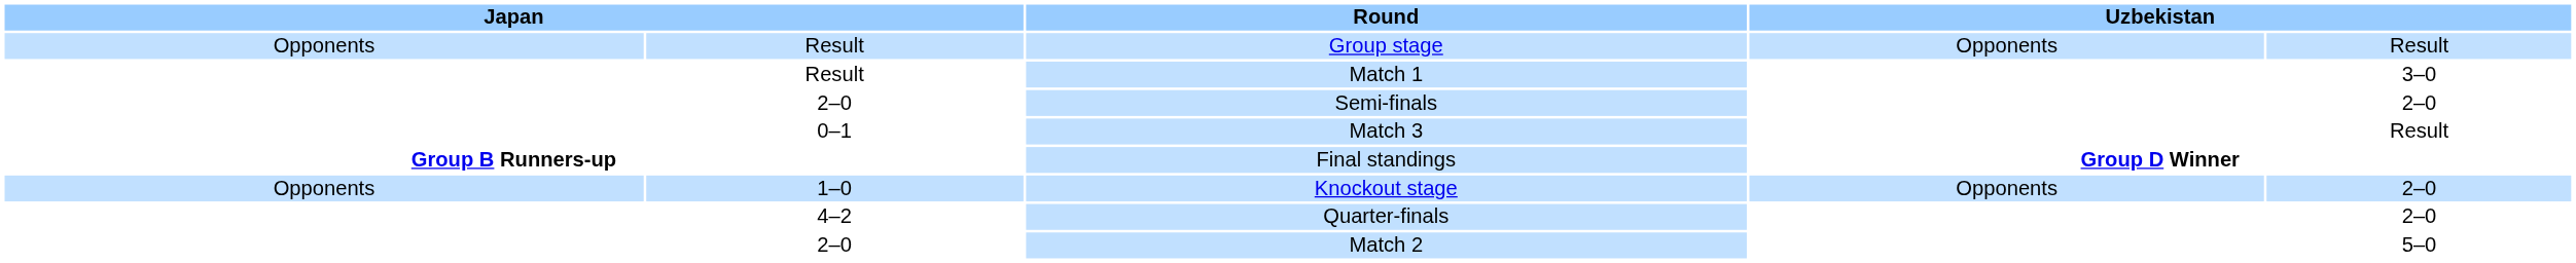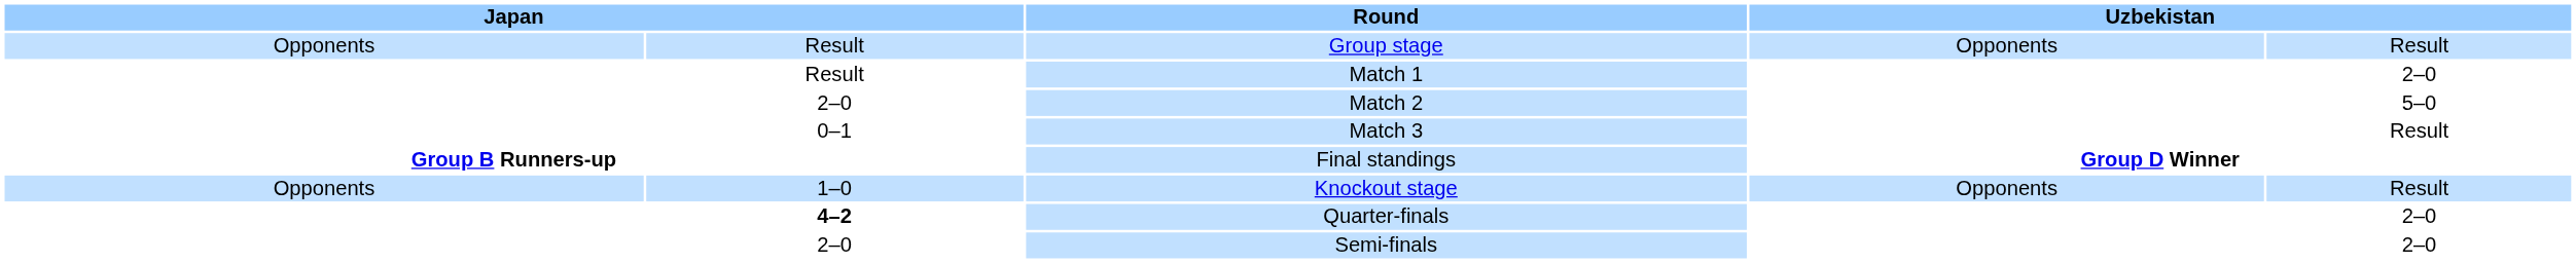Match 1 | column 5: 3–0 -> 2–0
rows swapped: Match 2 <-> Semi-finals
Knockout stage | column 5: 2–0 -> Result
Quarter-finals | column 2: normal -> bold
